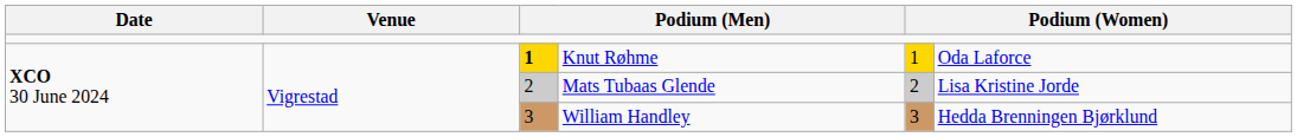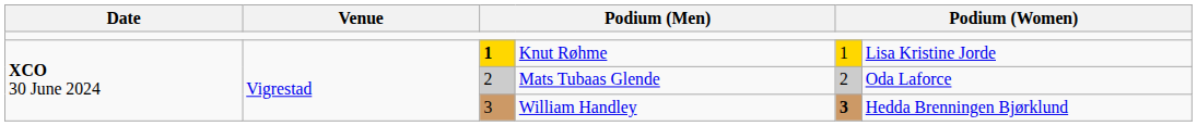Knut Røhme | column 6: Oda Laforce -> Lisa Kristine Jorde
Mats Tubaas Glende | column 6: Lisa Kristine Jorde -> Oda Laforce
William Handley | column 5: normal -> bold
